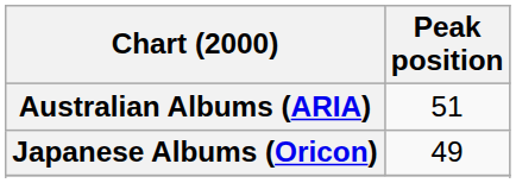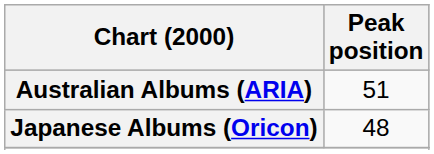Japanese Albums (Oricon) | Peak position: 49 -> 48
